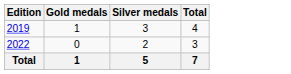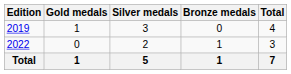+ column: Bronze medals | 0 | 1 | 1
